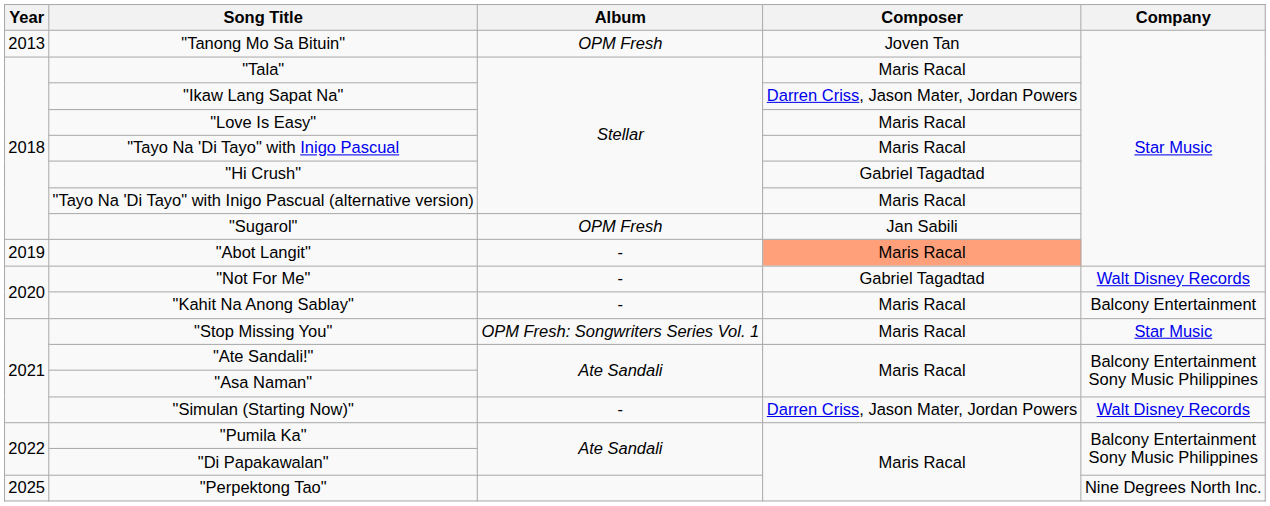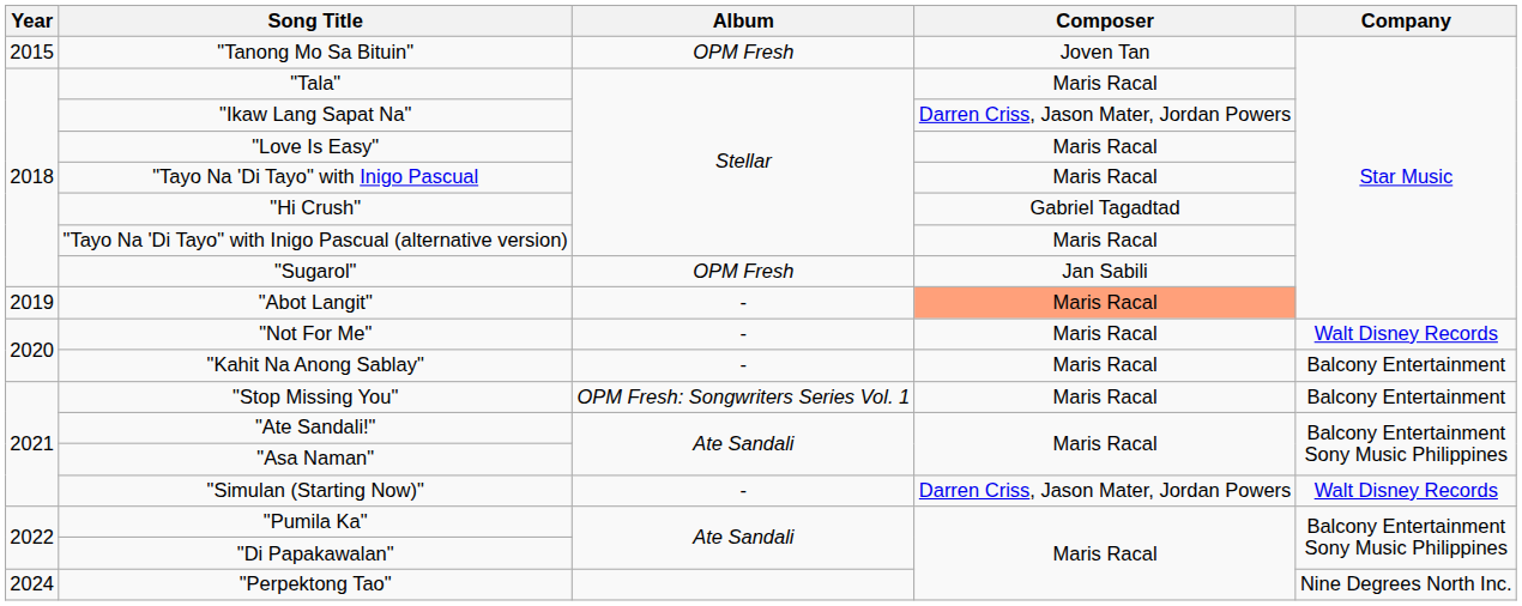"Tanong Mo Sa Bituin" | Year: 2013 -> 2015
"Not For Me" | Composer: Gabriel Tagadtad -> Maris Racal
"Stop Missing You" | Company: Star Music -> Balcony Entertainment
"Perpektong Tao" | Year: 2025 -> 2024
